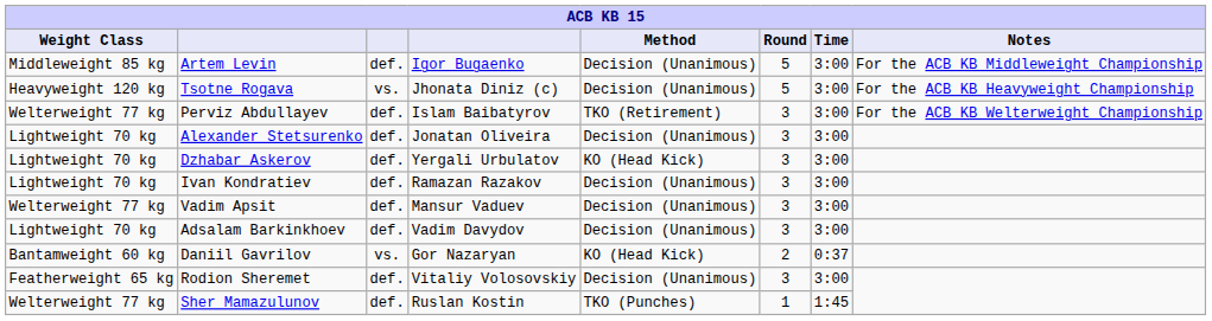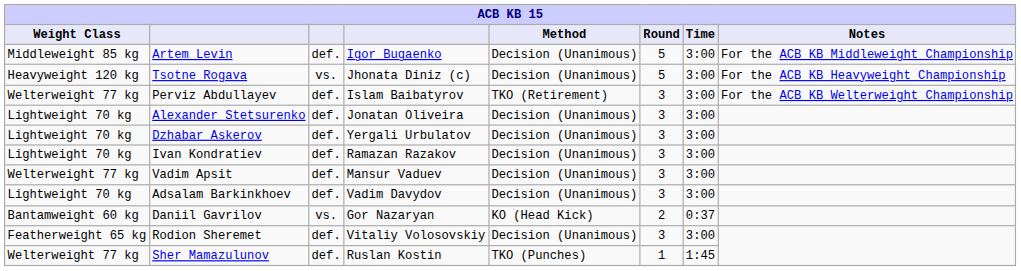Dzhabar Askerov | Method: KO (Head Kick) -> Decision (Unanimous)
